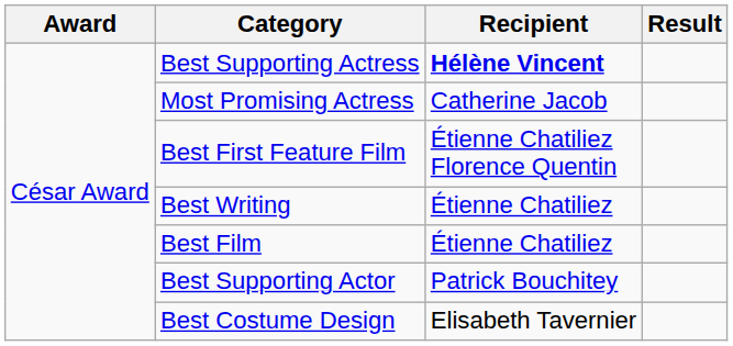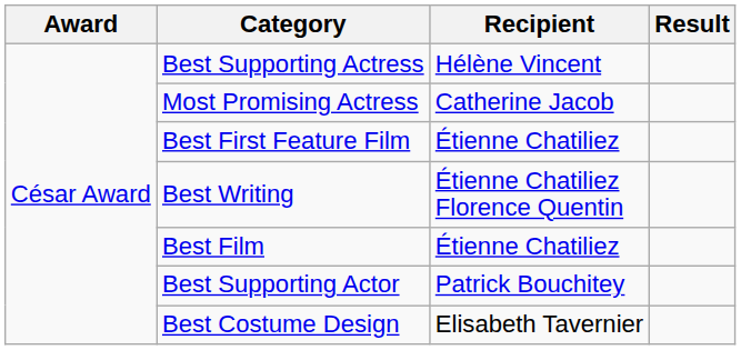Best Supporting Actress | Recipient: bold -> normal
Best First Feature Film | Recipient: Étienne Chatiliez Florence Quentin -> Étienne Chatiliez
Best Writing | Recipient: Étienne Chatiliez -> Étienne Chatiliez Florence Quentin
